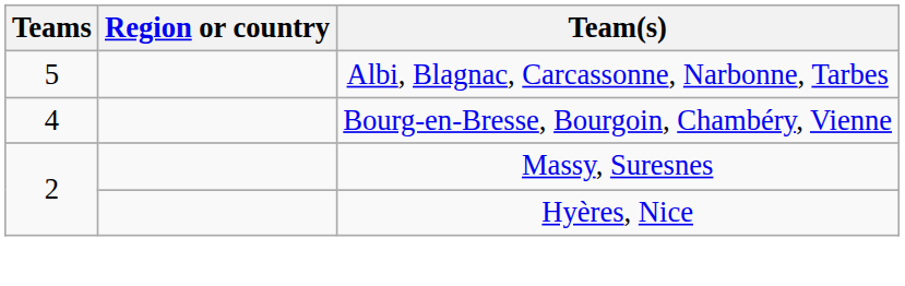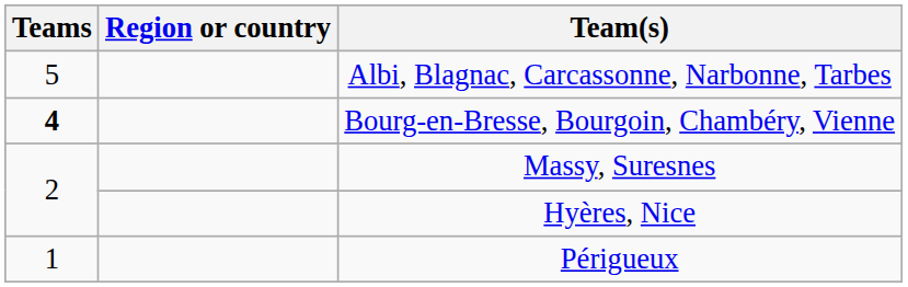Bourg-en-Bresse, Bourgoin, Chambéry, Vienne | Teams: normal -> bold
+ row: 1 | Périgueux
